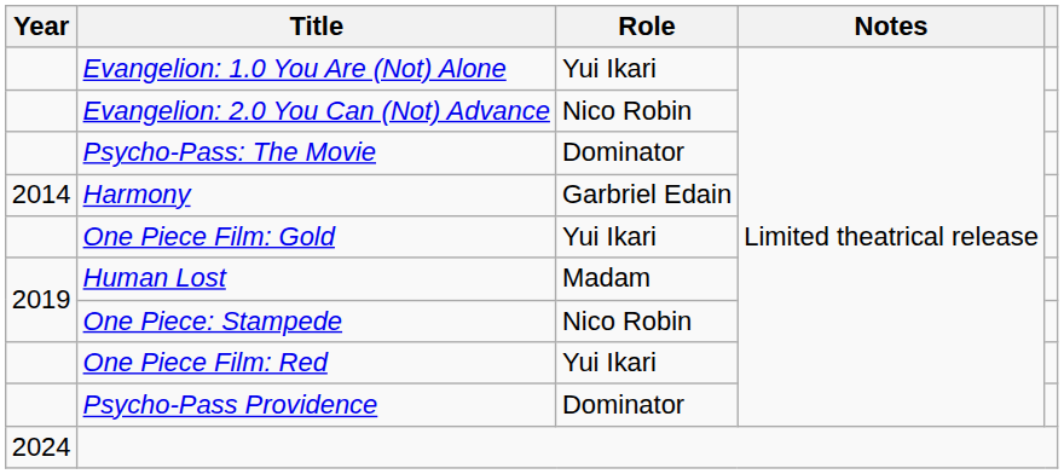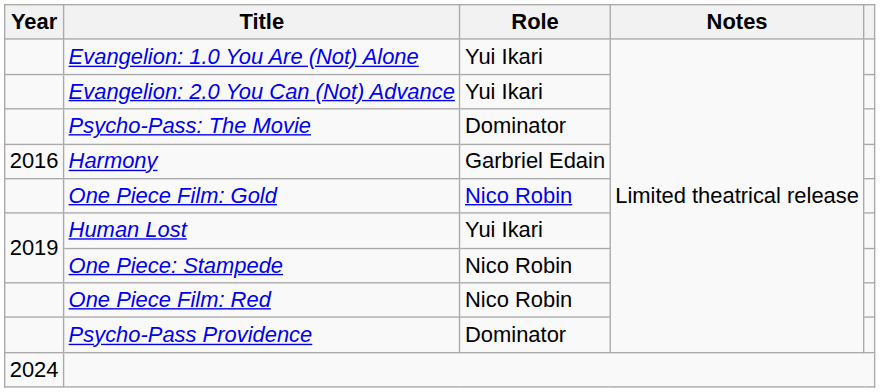Evangelion: 2.0 You Can (Not) Advance | Role: Nico Robin -> Yui Ikari
Harmony | Year: 2014 -> 2016
One Piece Film: Gold | Role: Yui Ikari -> Nico Robin
Human Lost | Role: Madam -> Yui Ikari
One Piece Film: Red | Role: Yui Ikari -> Nico Robin
